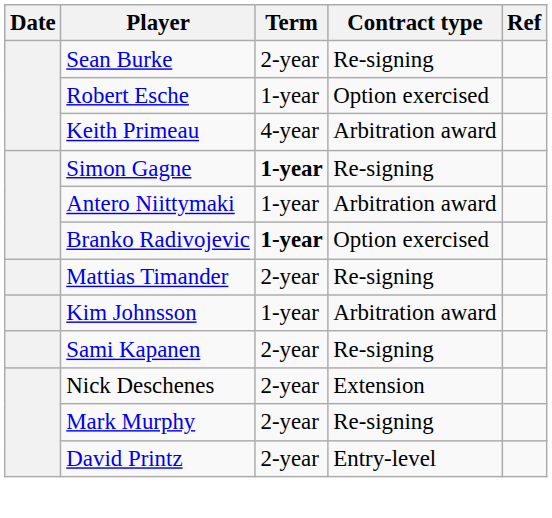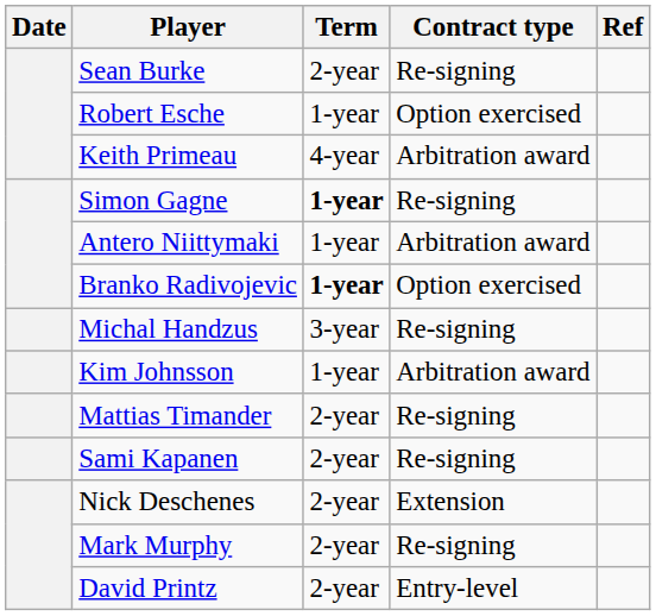+ row: Michal Handzus | 3-year | Re-signing
rows swapped: Kim Johnsson <-> Mattias Timander
